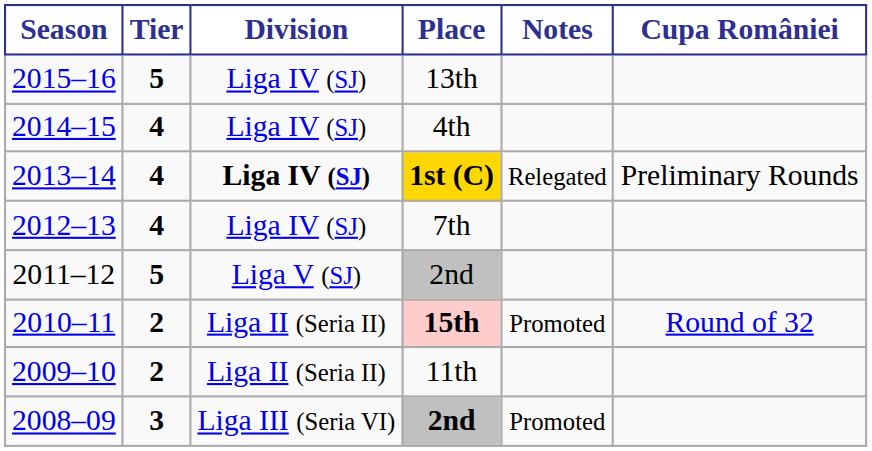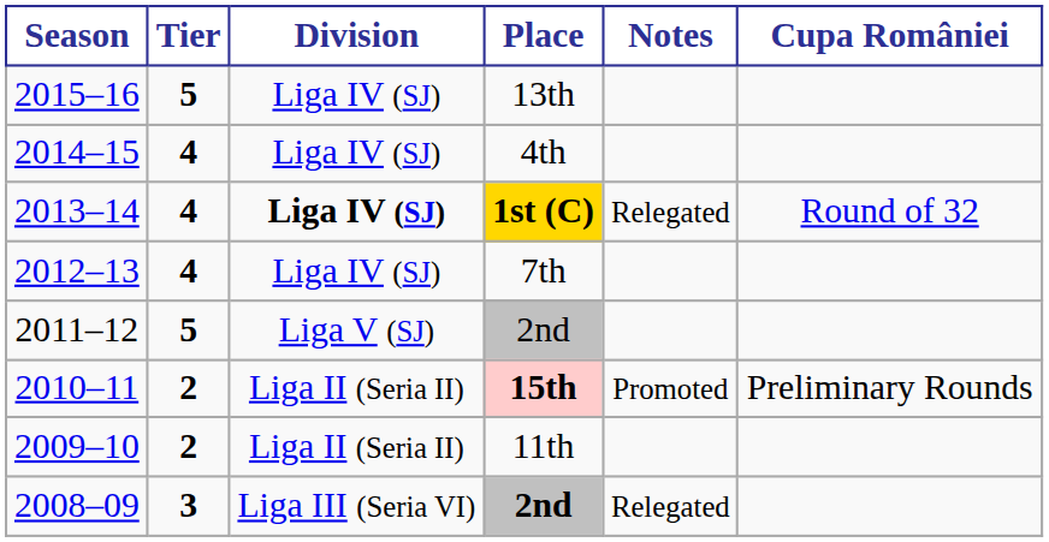2013–14 | Cupa României: Preliminary Rounds -> Round of 32
2010–11 | Cupa României: Round of 32 -> Preliminary Rounds
2008–09 | Notes: Promoted -> Relegated
